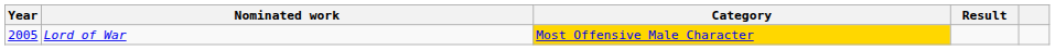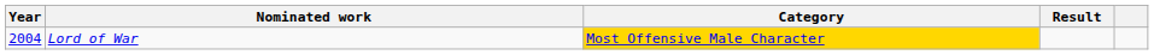Lord of War | Year: 2005 -> 2004
